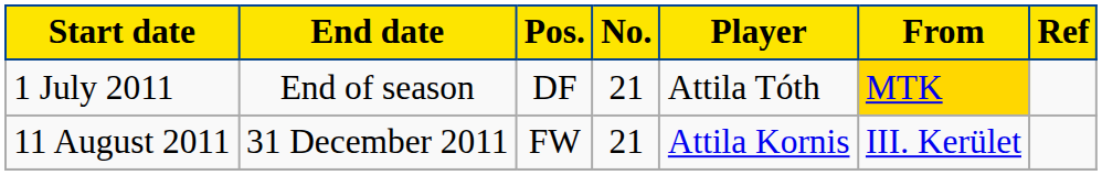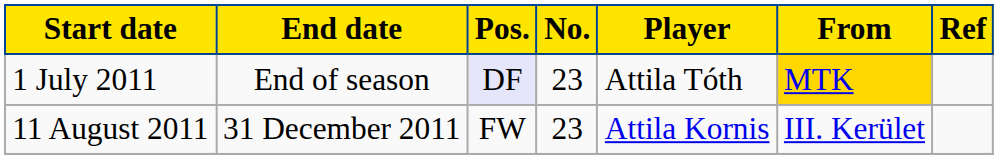1 July 2011 | Pos.: no background -> lavender background
1 July 2011 | No.: 21 -> 23
11 August 2011 | No.: 21 -> 23
